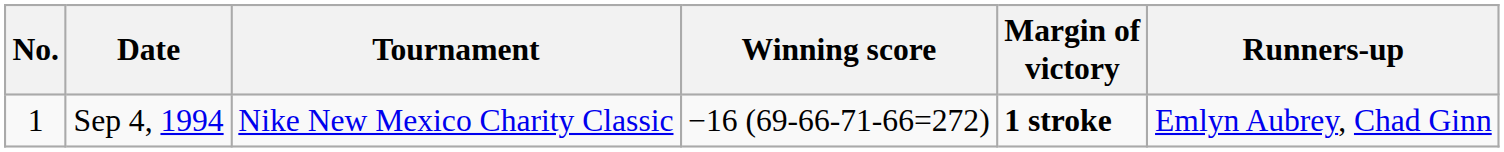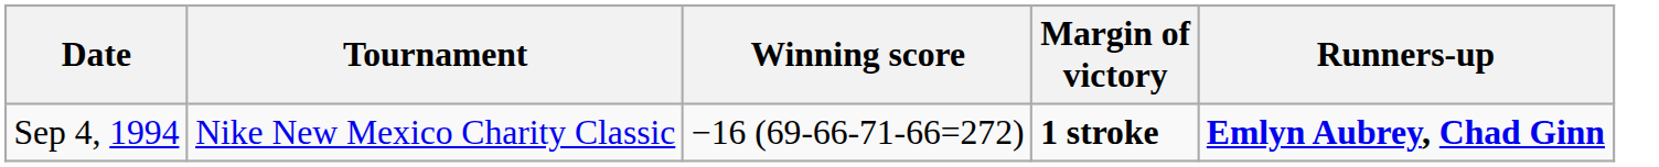- column: No. | 1
Sep 4, 1994 | Runners-up: normal -> bold
